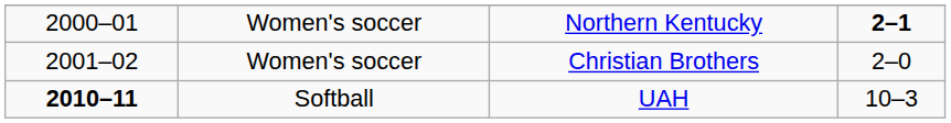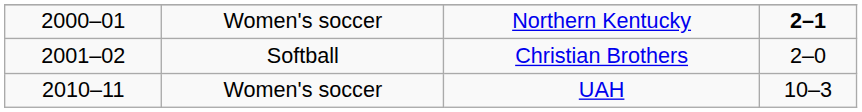Christian Brothers | column 2: Women's soccer -> Softball
UAH | column 1: bold -> normal
UAH | column 2: Softball -> Women's soccer
